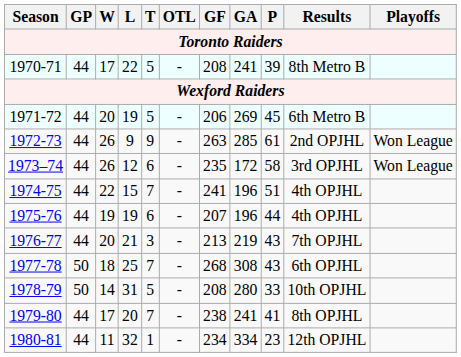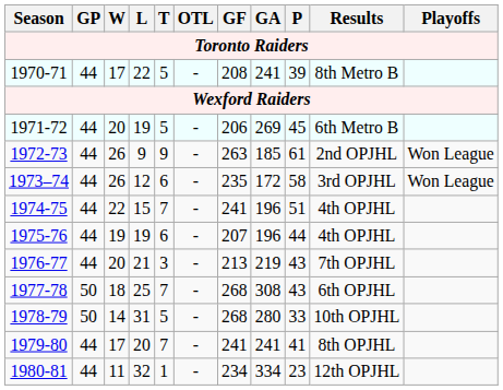1972-73 | GA: 285 -> 185
1978-79 | GF: 208 -> 268
1979-80 | GF: 238 -> 241
